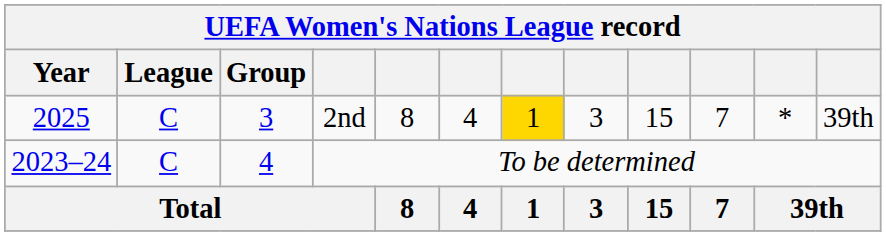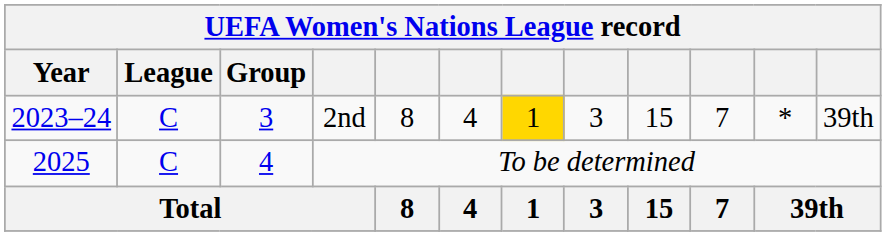2nd | Year: 2025 -> 2023–24
To be determined | Year: 2023–24 -> 2025
